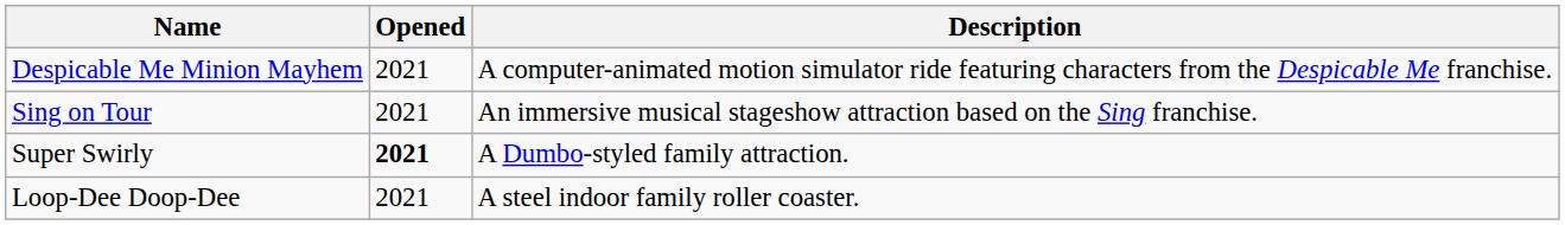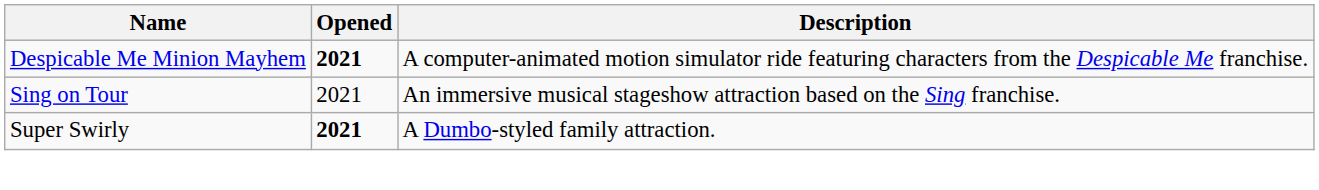Despicable Me Minion Mayhem | Opened: normal -> bold
- row: Loop-Dee Doop-Dee | 2021 | A steel indoor family roller coaster.
